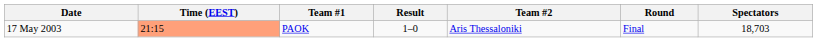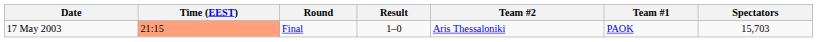columns swapped: Team #1 <-> Round
17 May 2003 | Spectators: 18,703 -> 15,703
